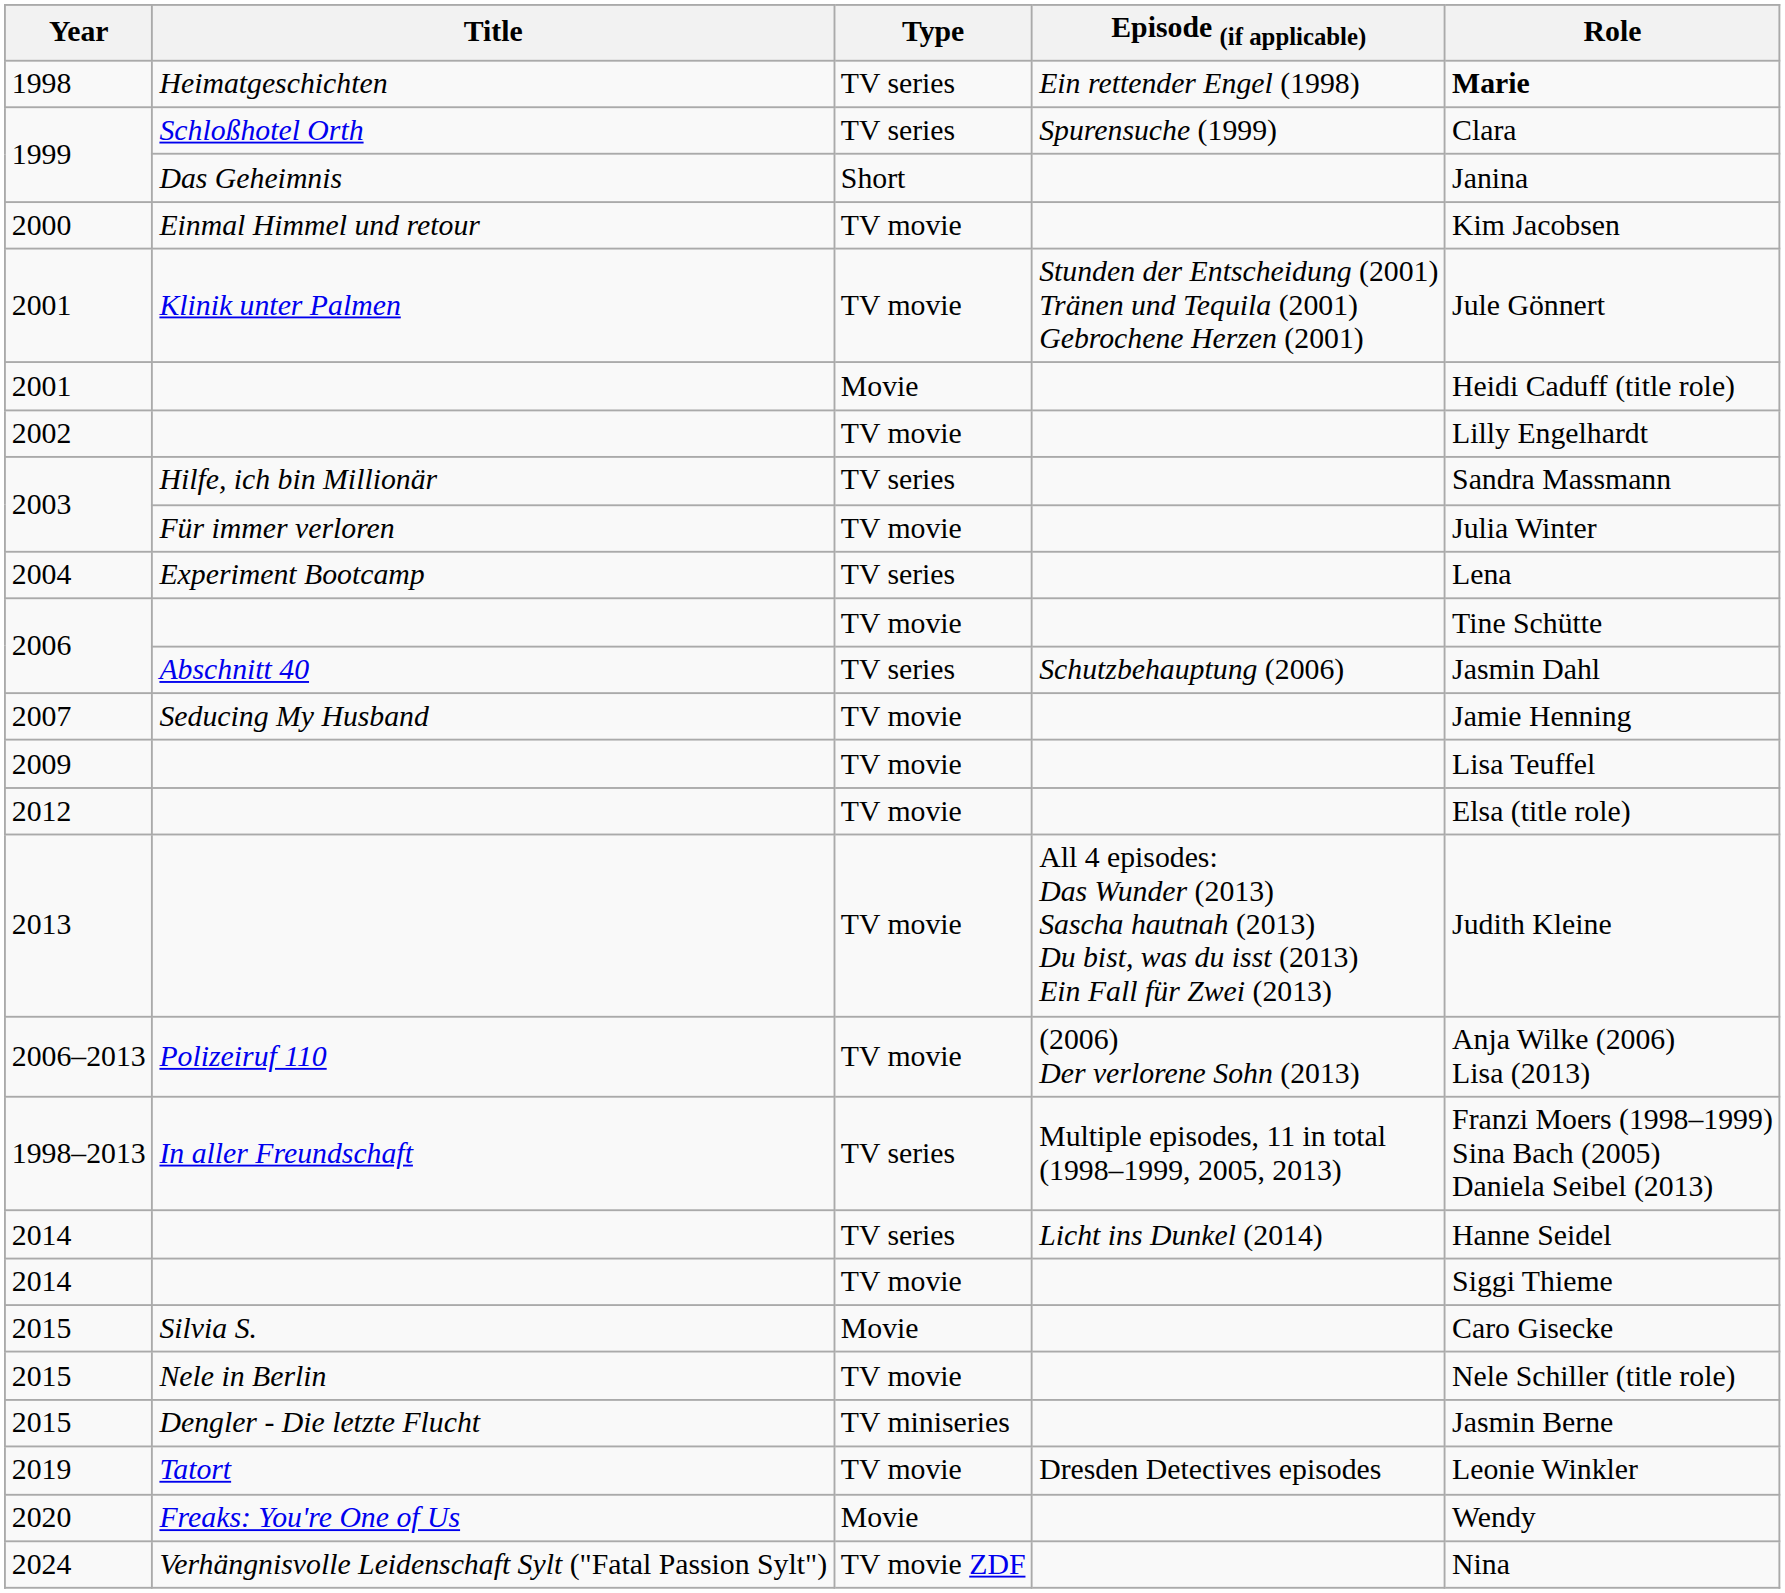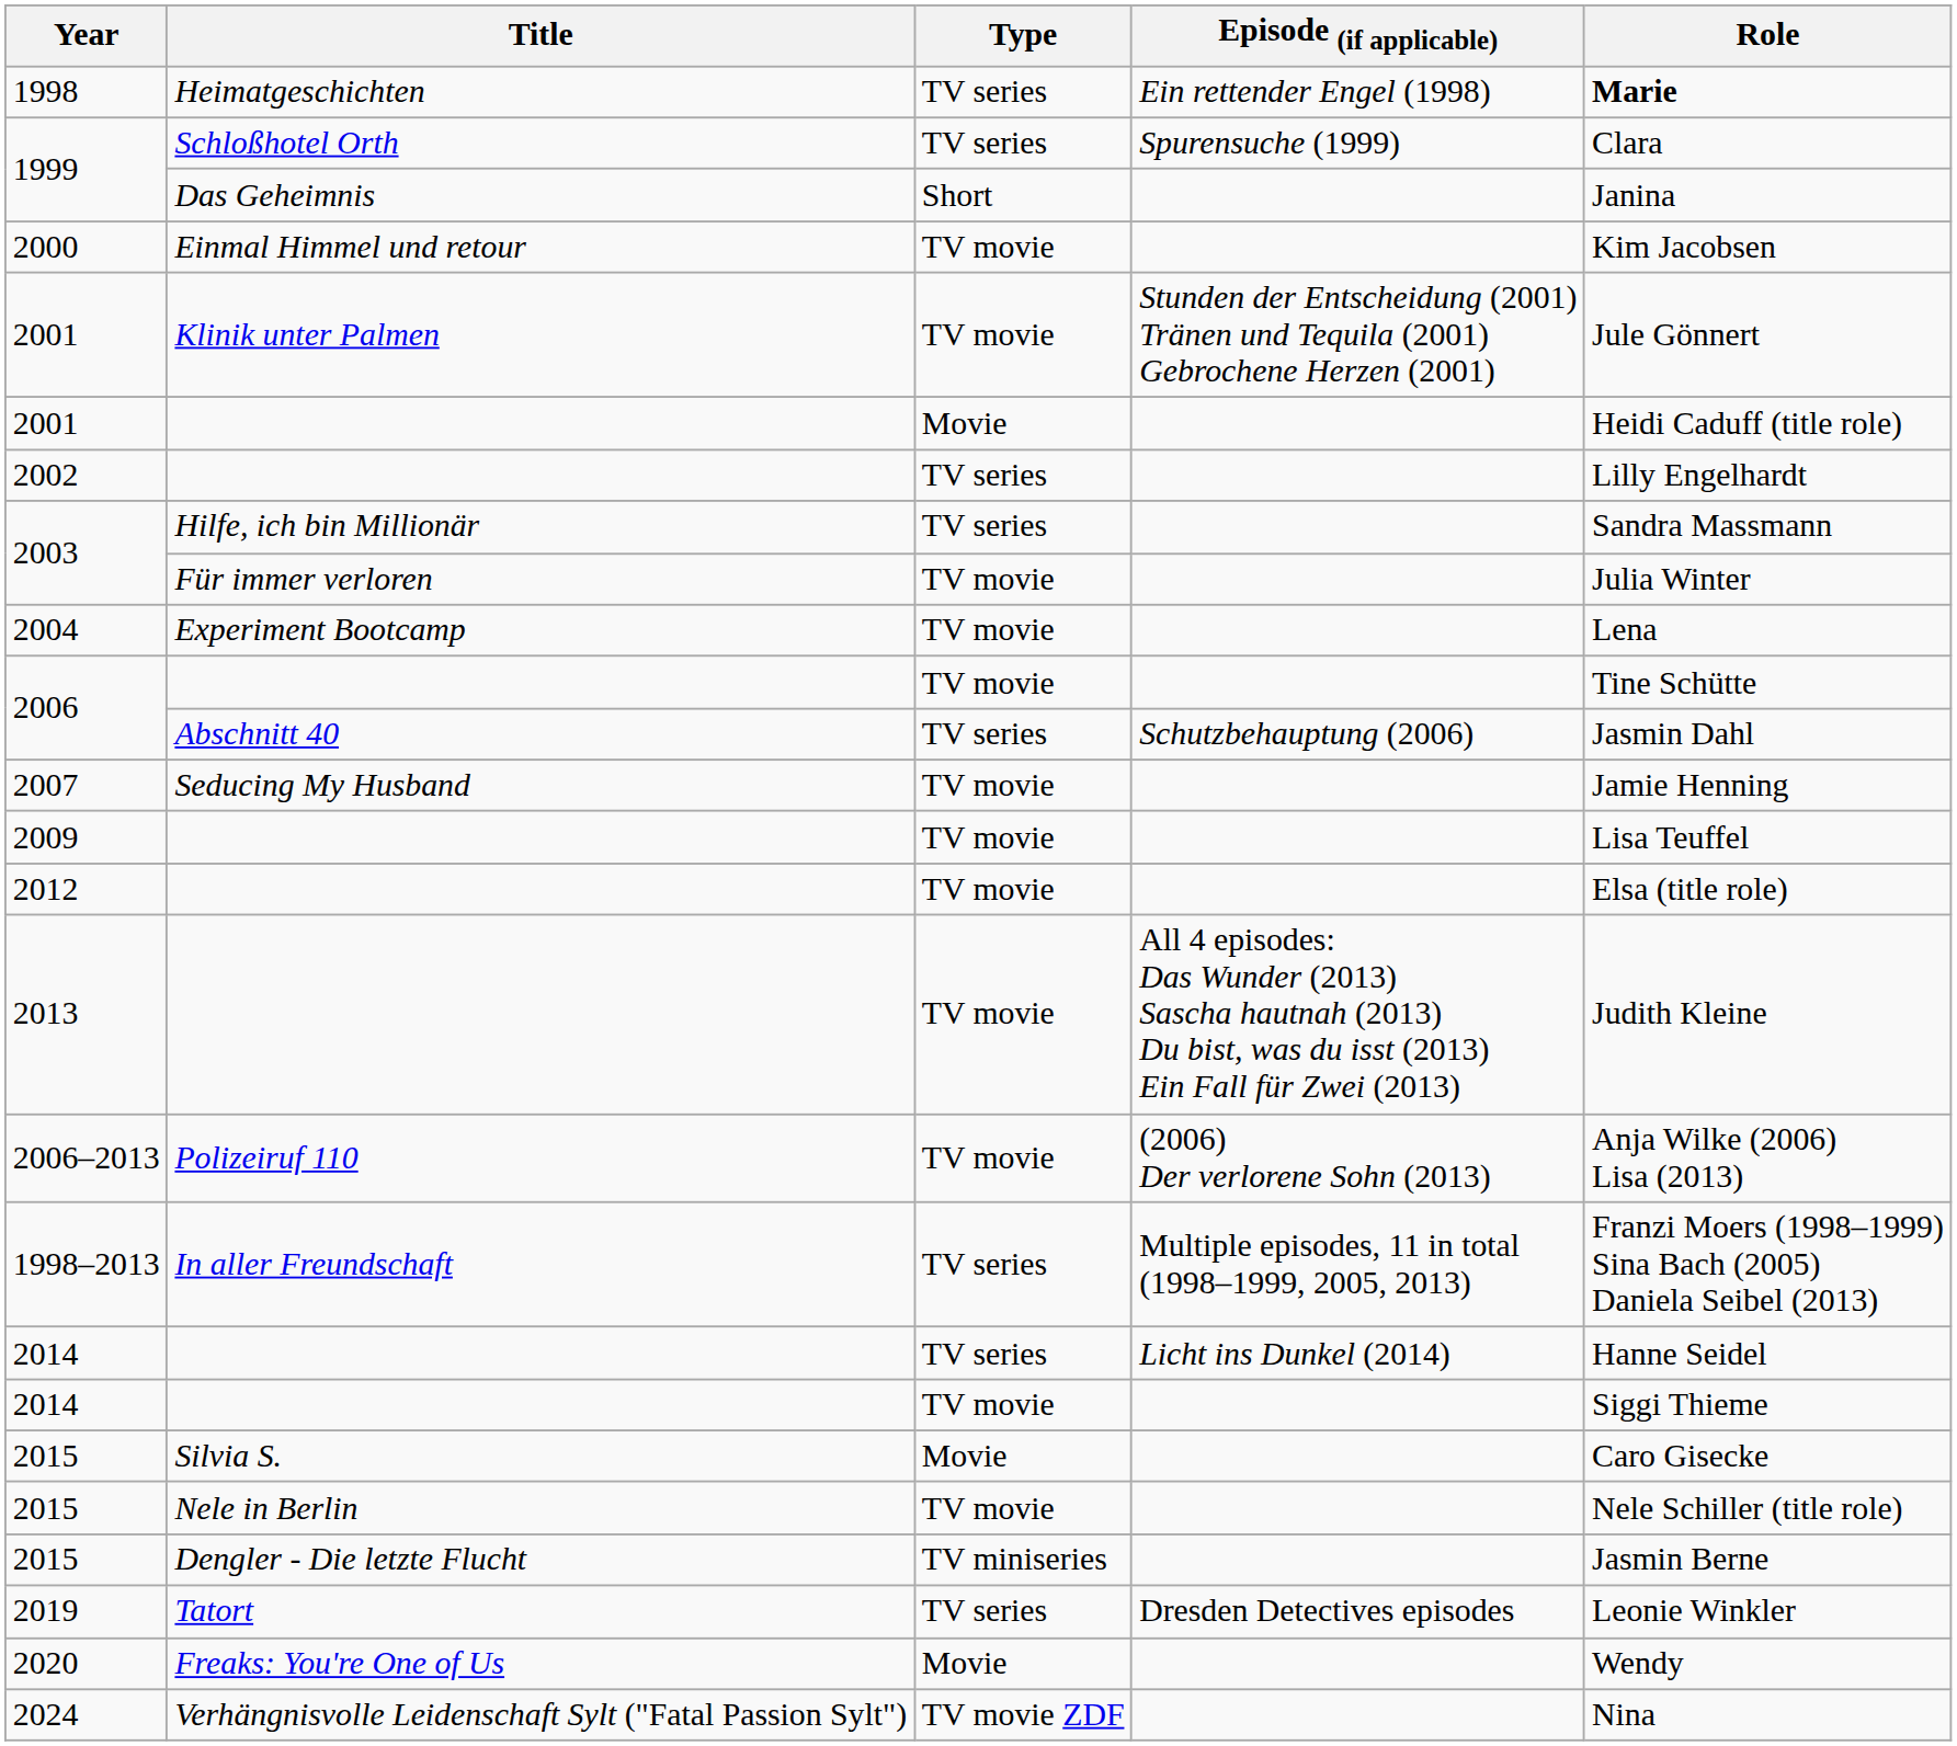2002 | Type: TV movie -> TV series
2004 | Type: TV series -> TV movie
2019 | Type: TV movie -> TV series
